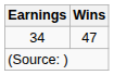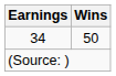34 | Wins: 47 -> 50
